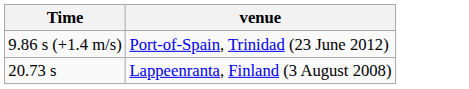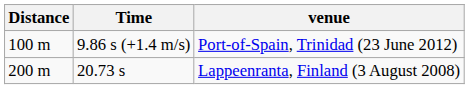+ column: Distance | 100 m | 200 m
